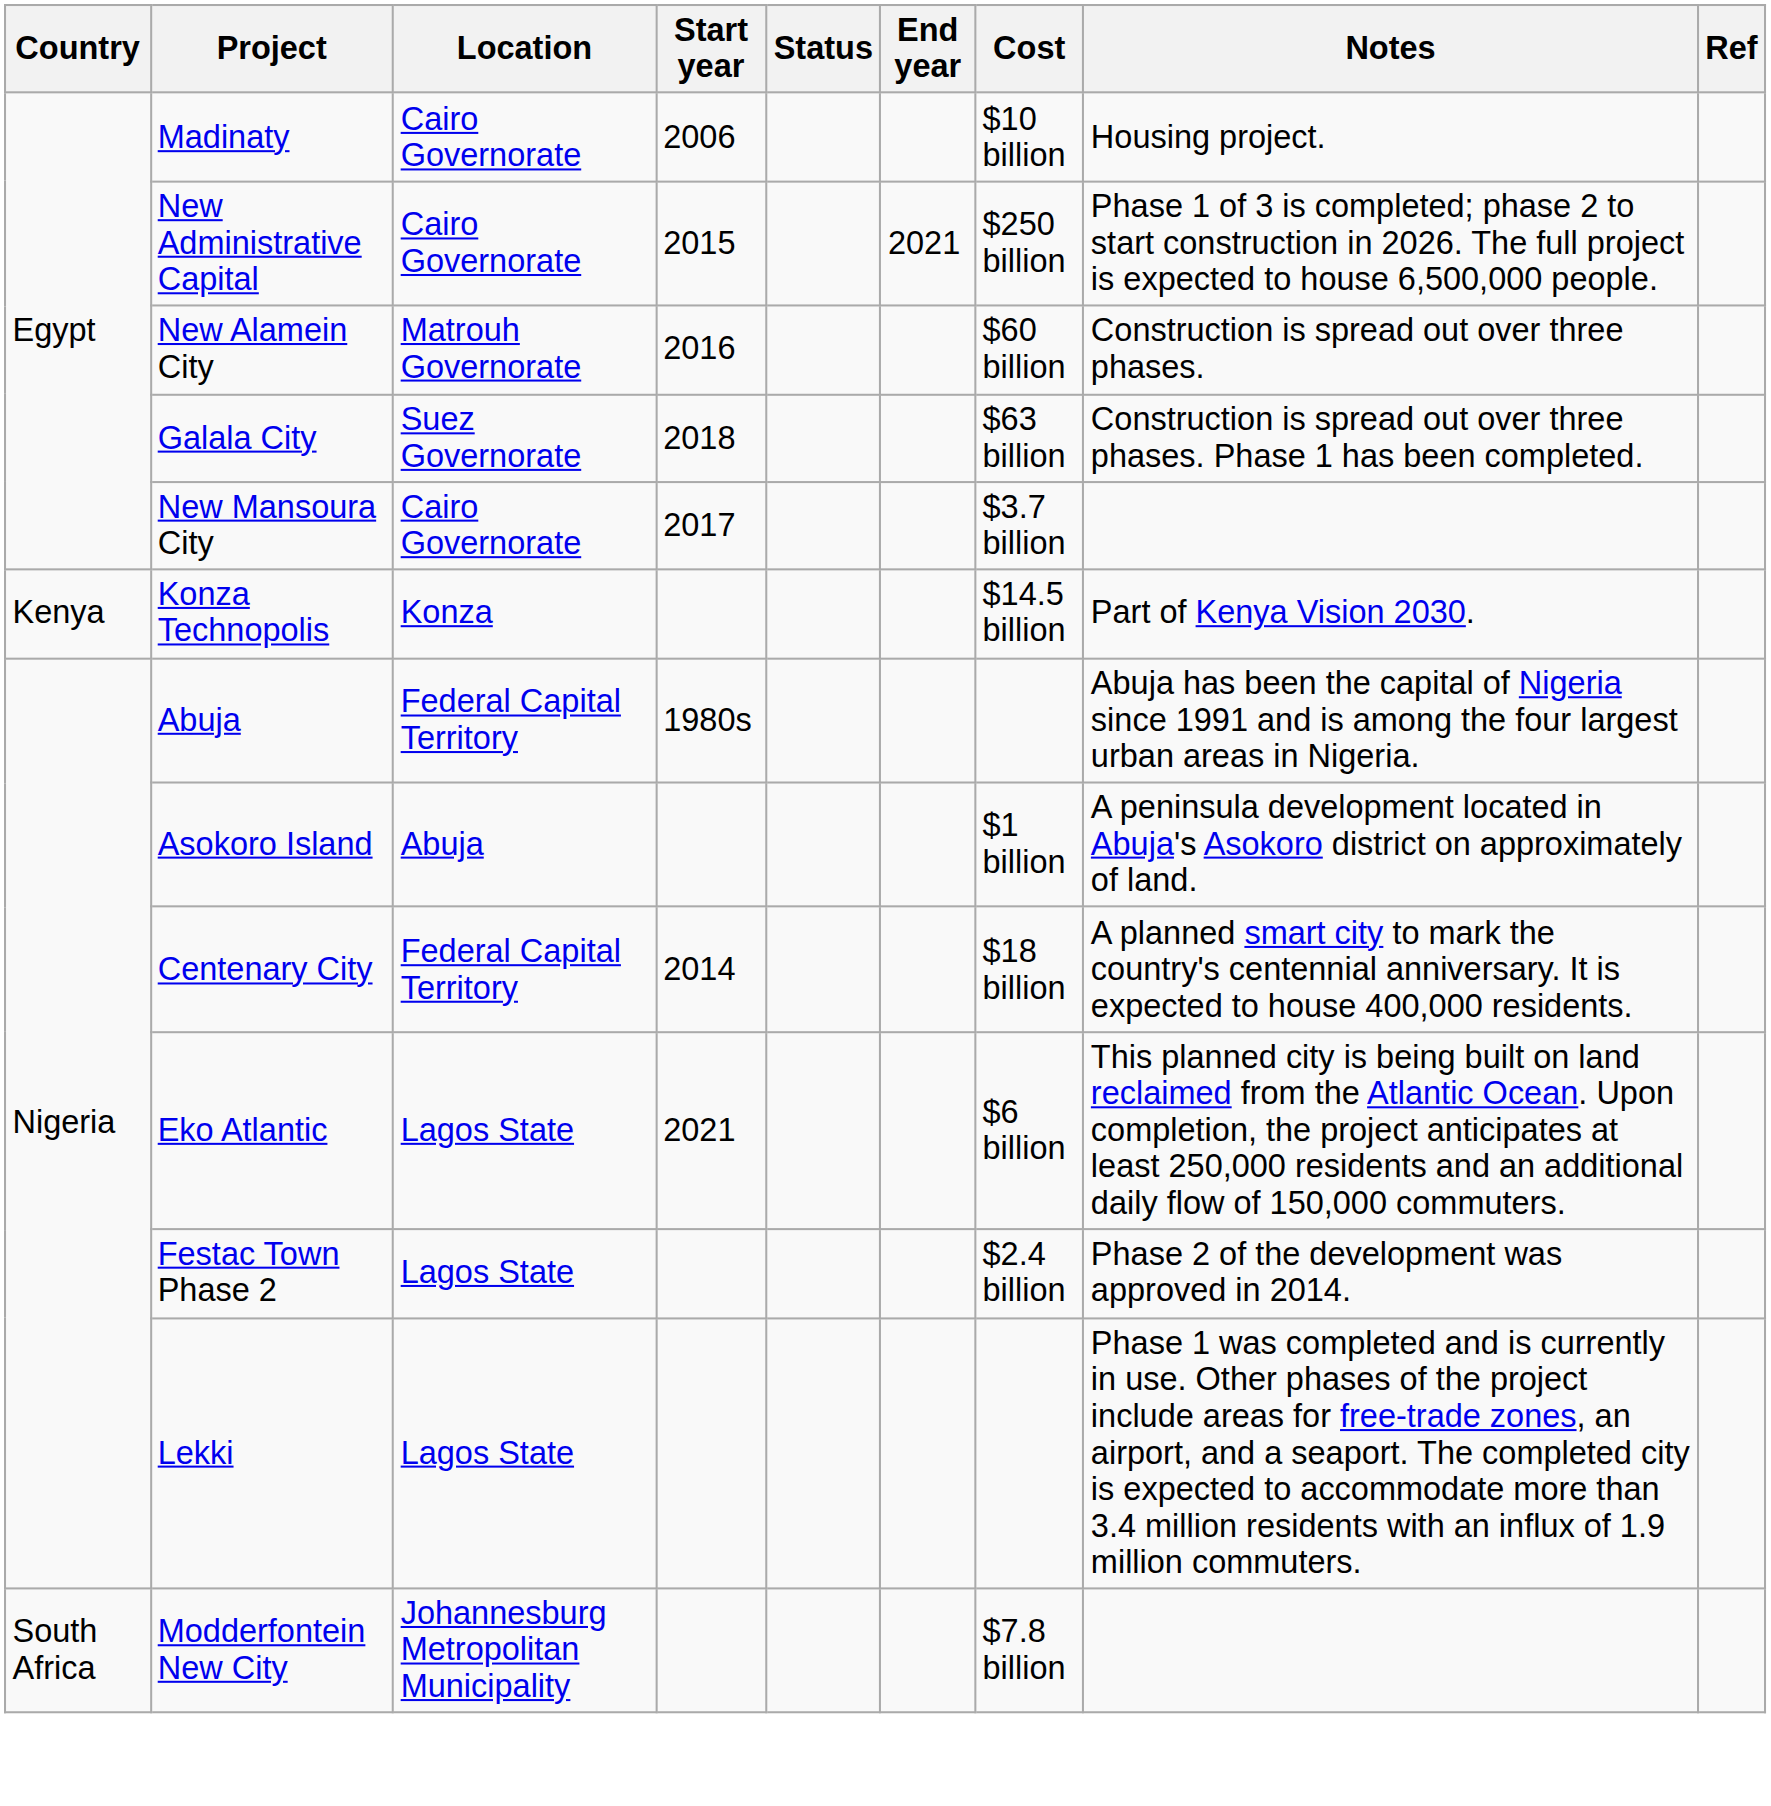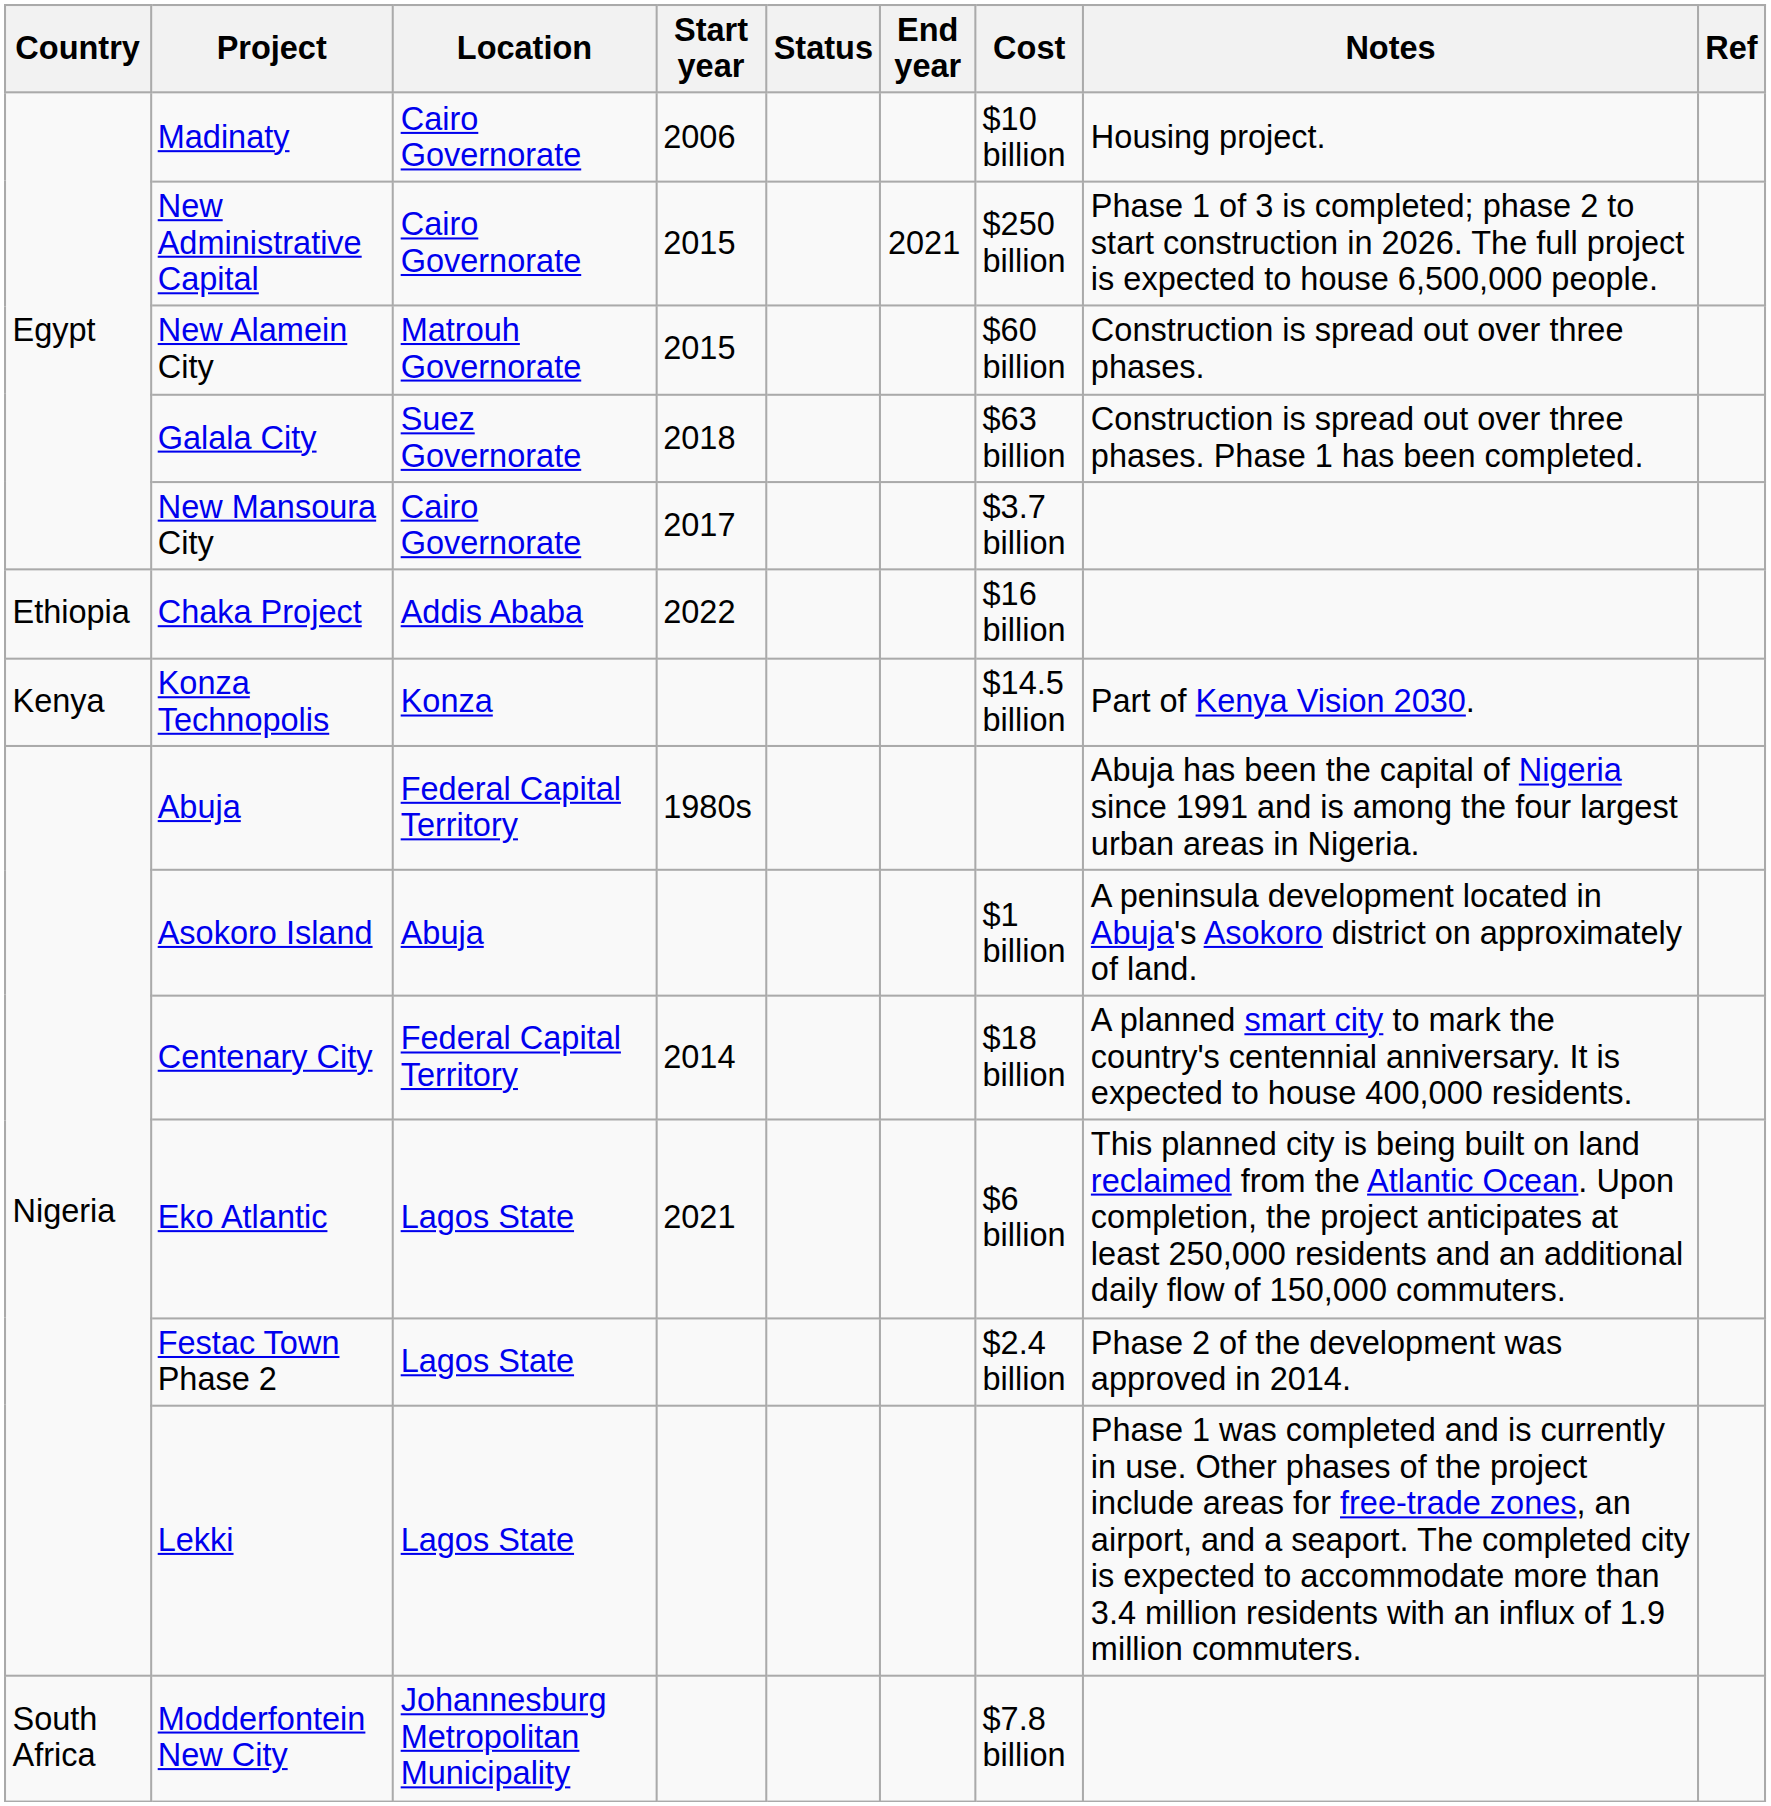New Alamein City | Start year: 2016 -> 2015
+ row: Ethiopia | Chaka Project | Addis Ababa | 2022 | $16 billion
